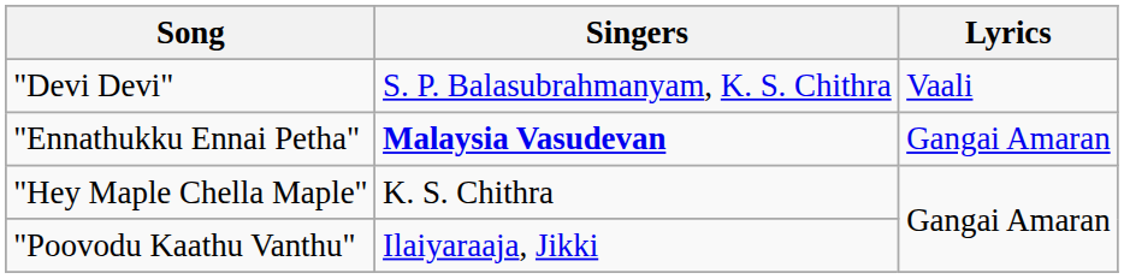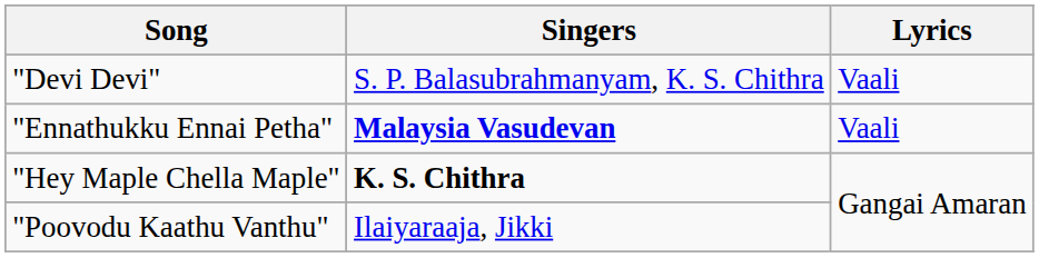"Ennathukku Ennai Petha" | Lyrics: Gangai Amaran -> Vaali
"Hey Maple Chella Maple" | Singers: normal -> bold
